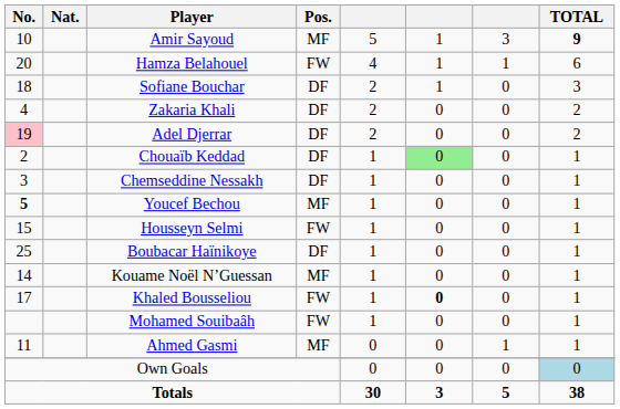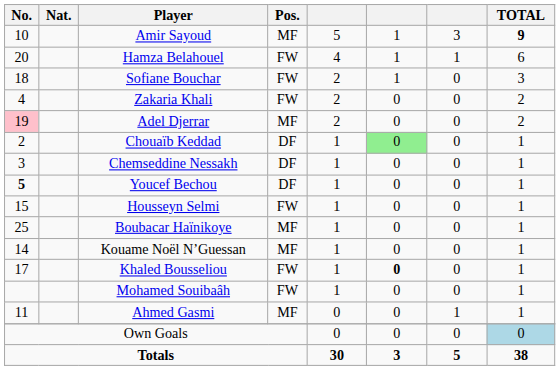Sofiane Bouchar | Pos.: DF -> FW
Zakaria Khali | Pos.: DF -> FW
Adel Djerrar | Pos.: DF -> MF
Youcef Bechou | Pos.: MF -> DF
Boubacar Haïnikoye | Pos.: DF -> MF
